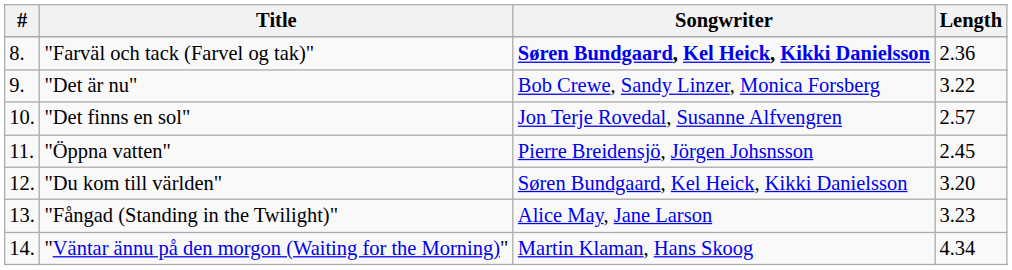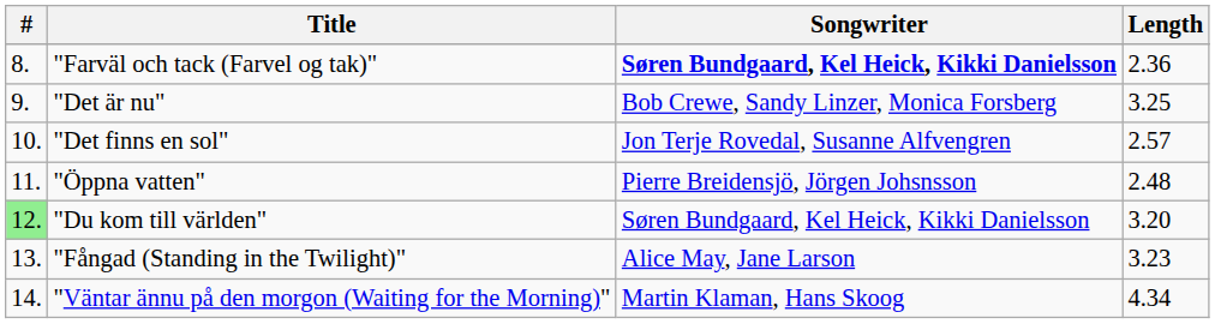"Det är nu" | Length: 3.22 -> 3.25
"Öppna vatten" | Length: 2.45 -> 2.48
"Du kom till världen" | #: no background -> lightgreen background
